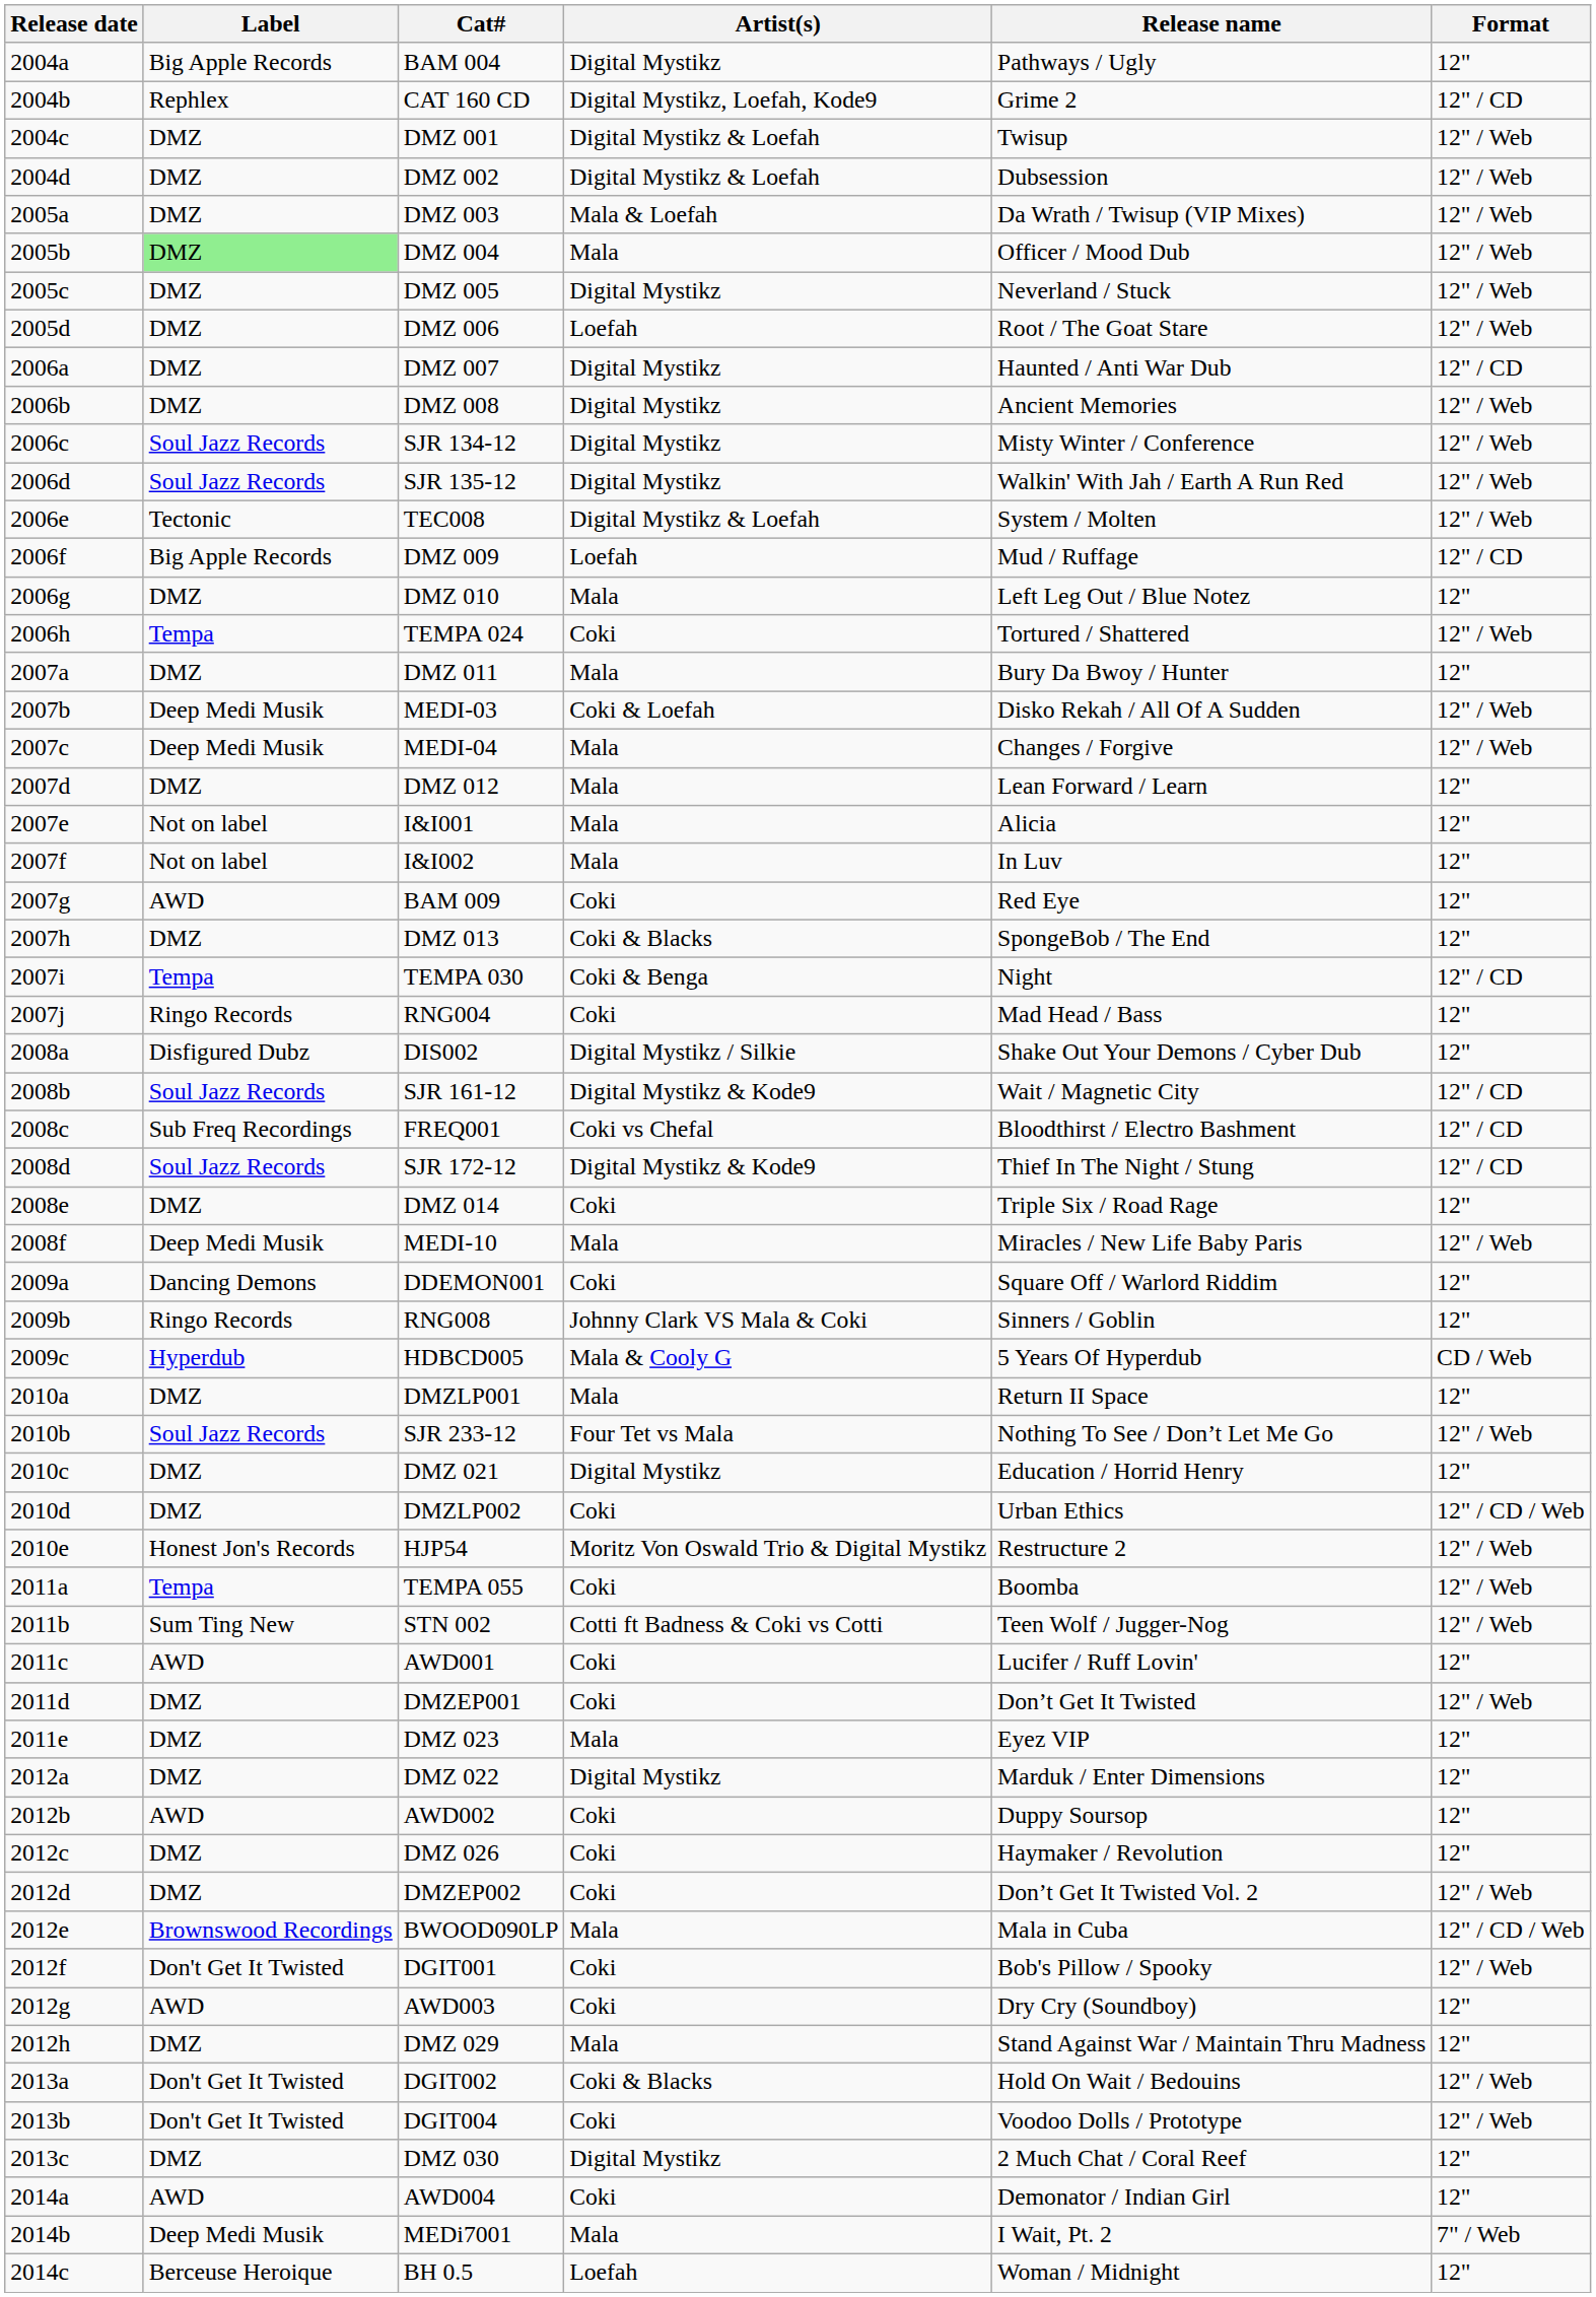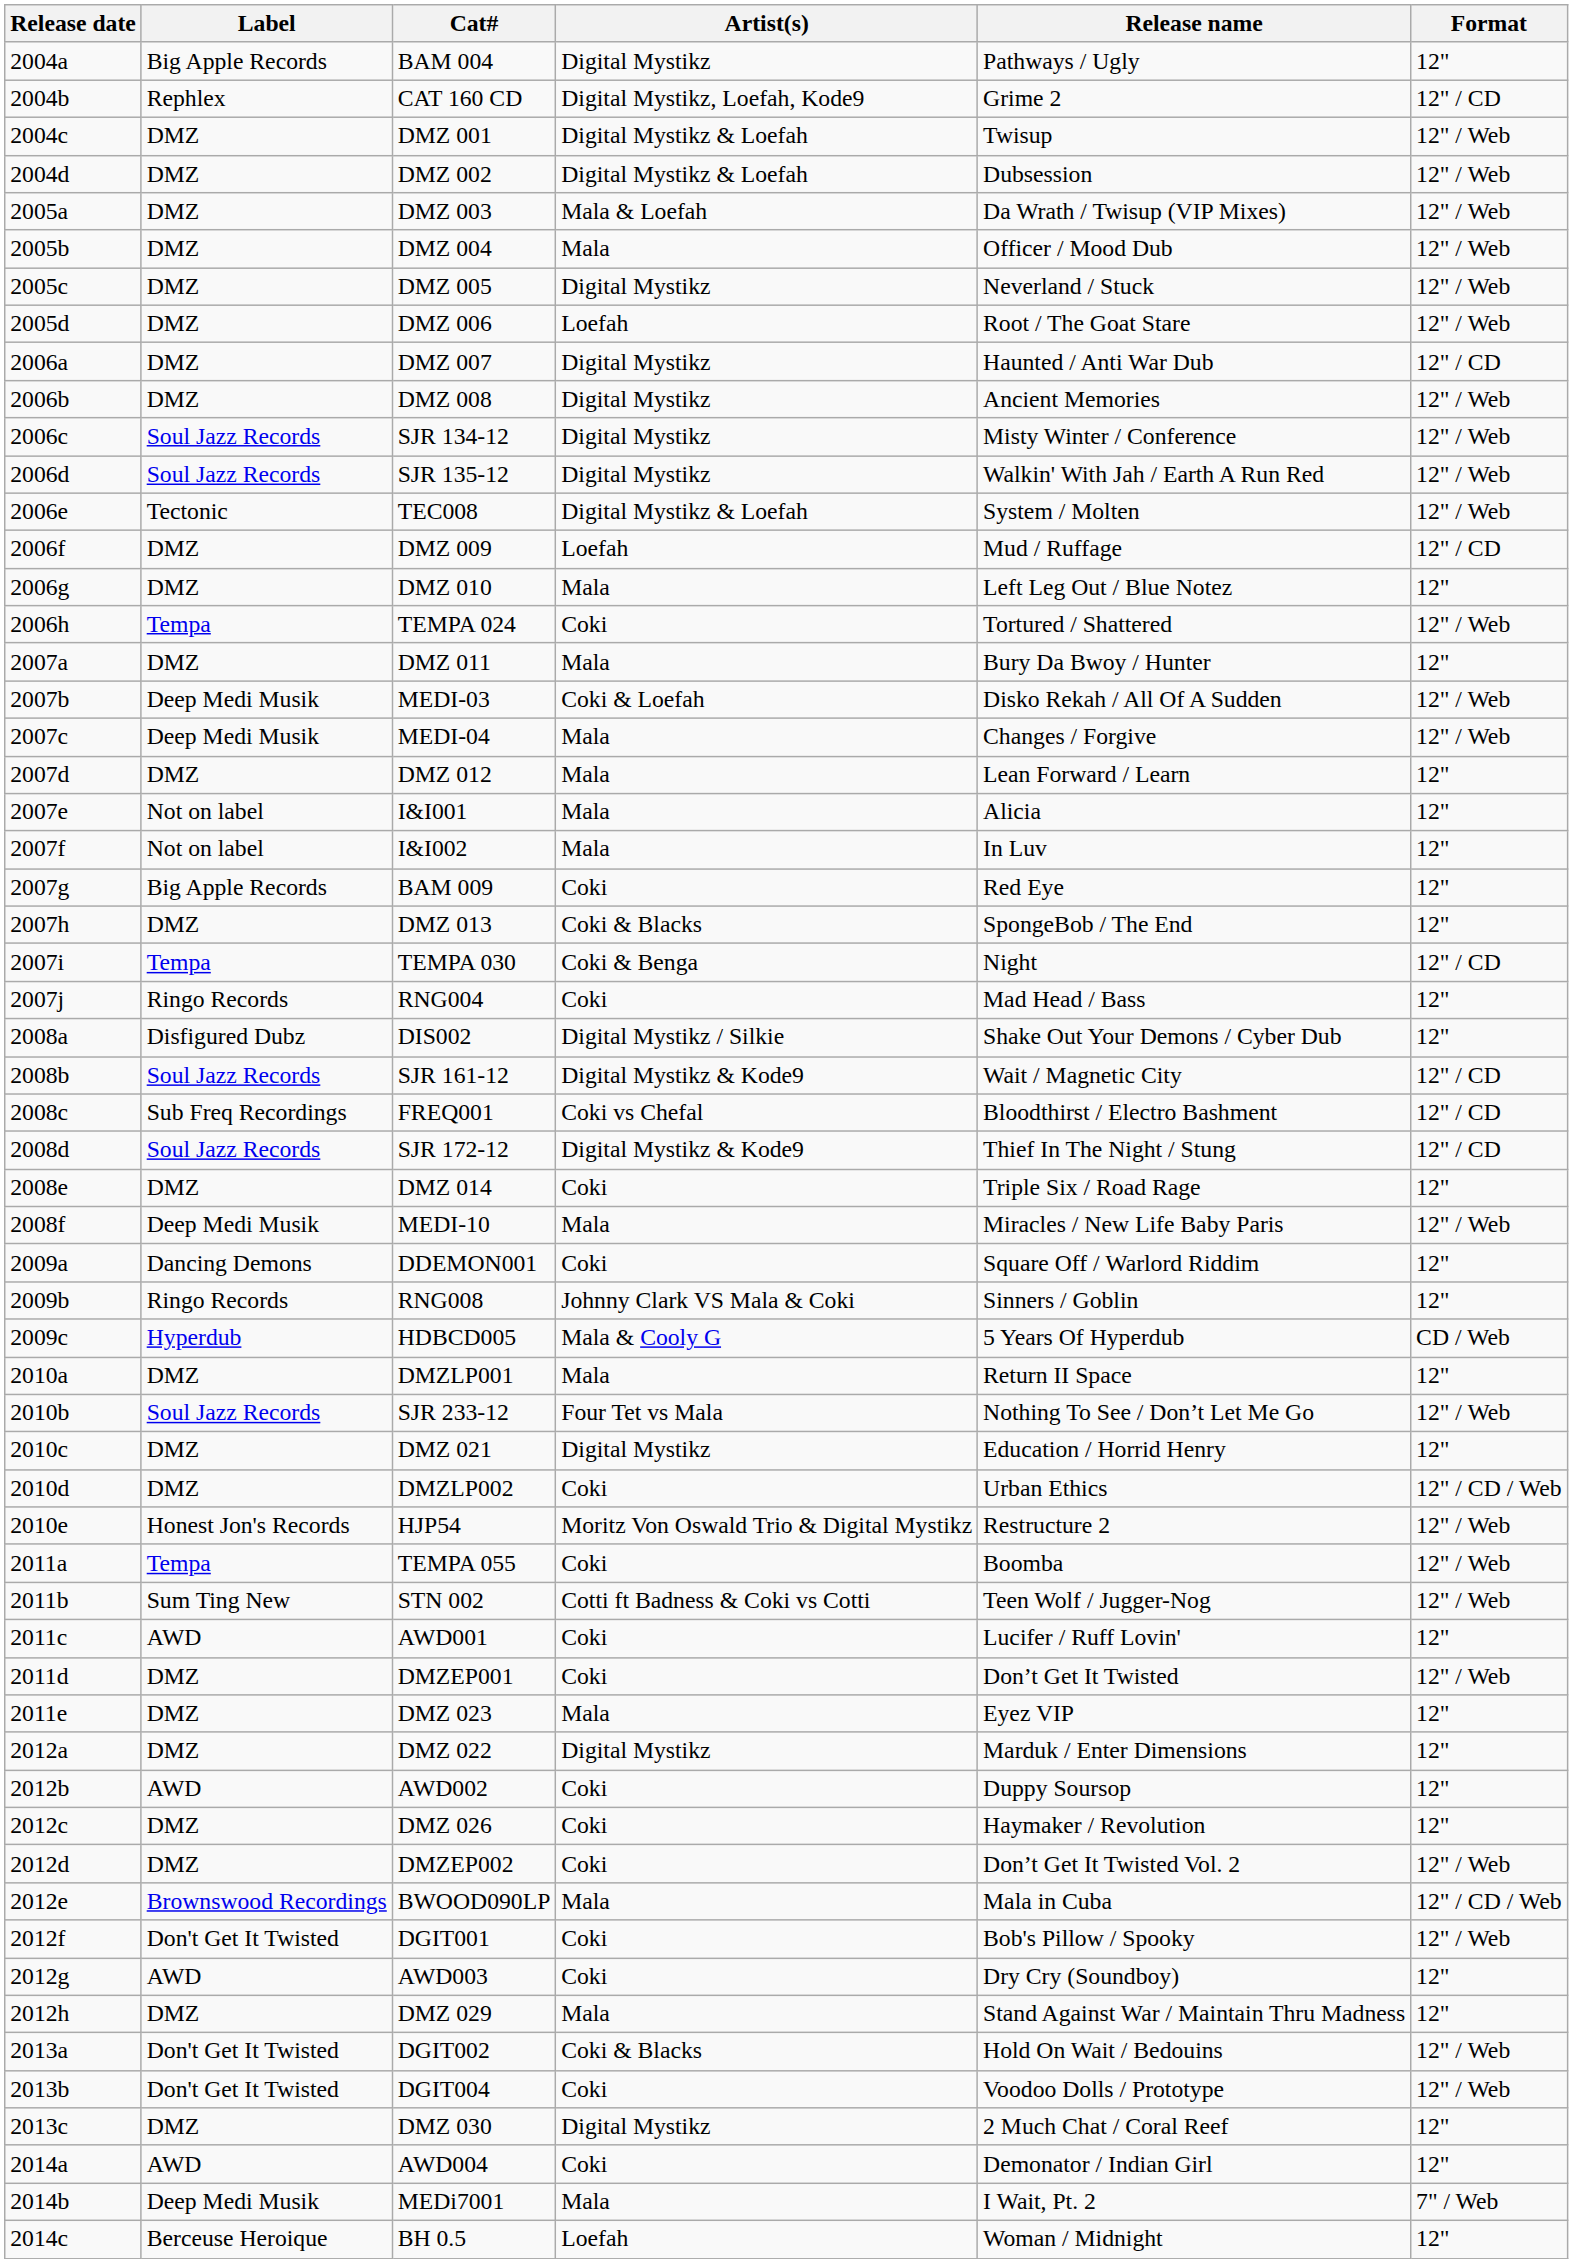DMZ 004 | Label: lightgreen background -> no background
DMZ 009 | Label: Big Apple Records -> DMZ
BAM 009 | Label: AWD -> Big Apple Records
